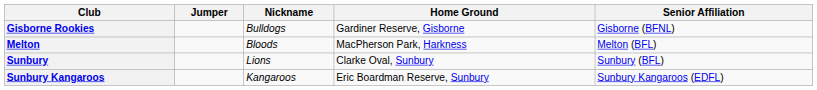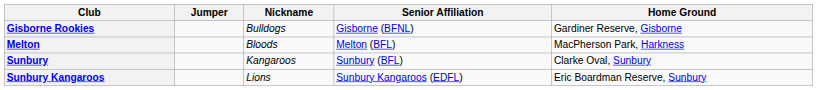columns swapped: Home Ground <-> Senior Affiliation
Sunbury | Nickname: Lions -> Kangaroos
Sunbury Kangaroos | Nickname: Kangaroos -> Lions
